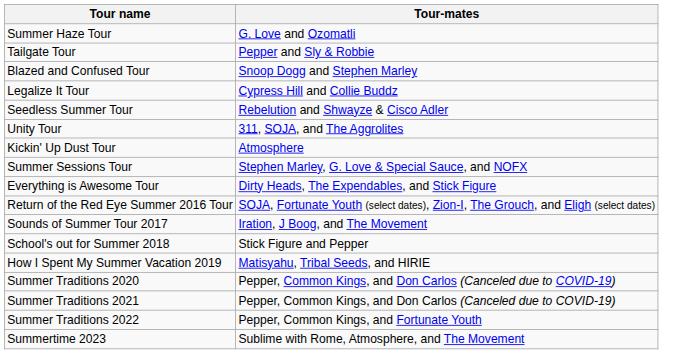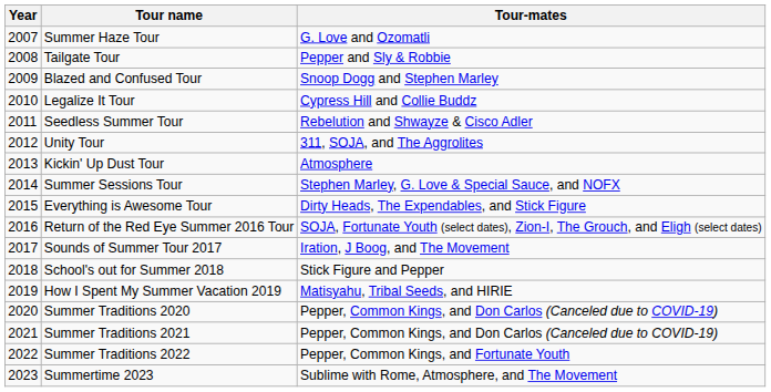+ column: Year | 2007 | 2008 | 2009 | 2010 | 2011 | 2012 | 2013 | 2014 | 2015 | 2016 | 2017 | 2018 | 2019 | 2020 | 2021 | 2022 | 2023
